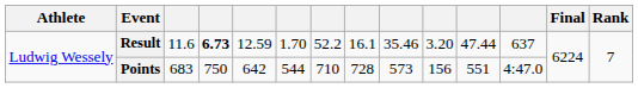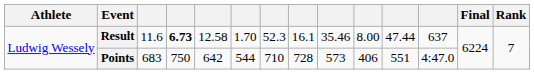Result | column 5: 12.59 -> 12.58
Result | column 7: 52.2 -> 52.3
Result | column 10: 3.20 -> 8.00
Points | column 10: 156 -> 406
